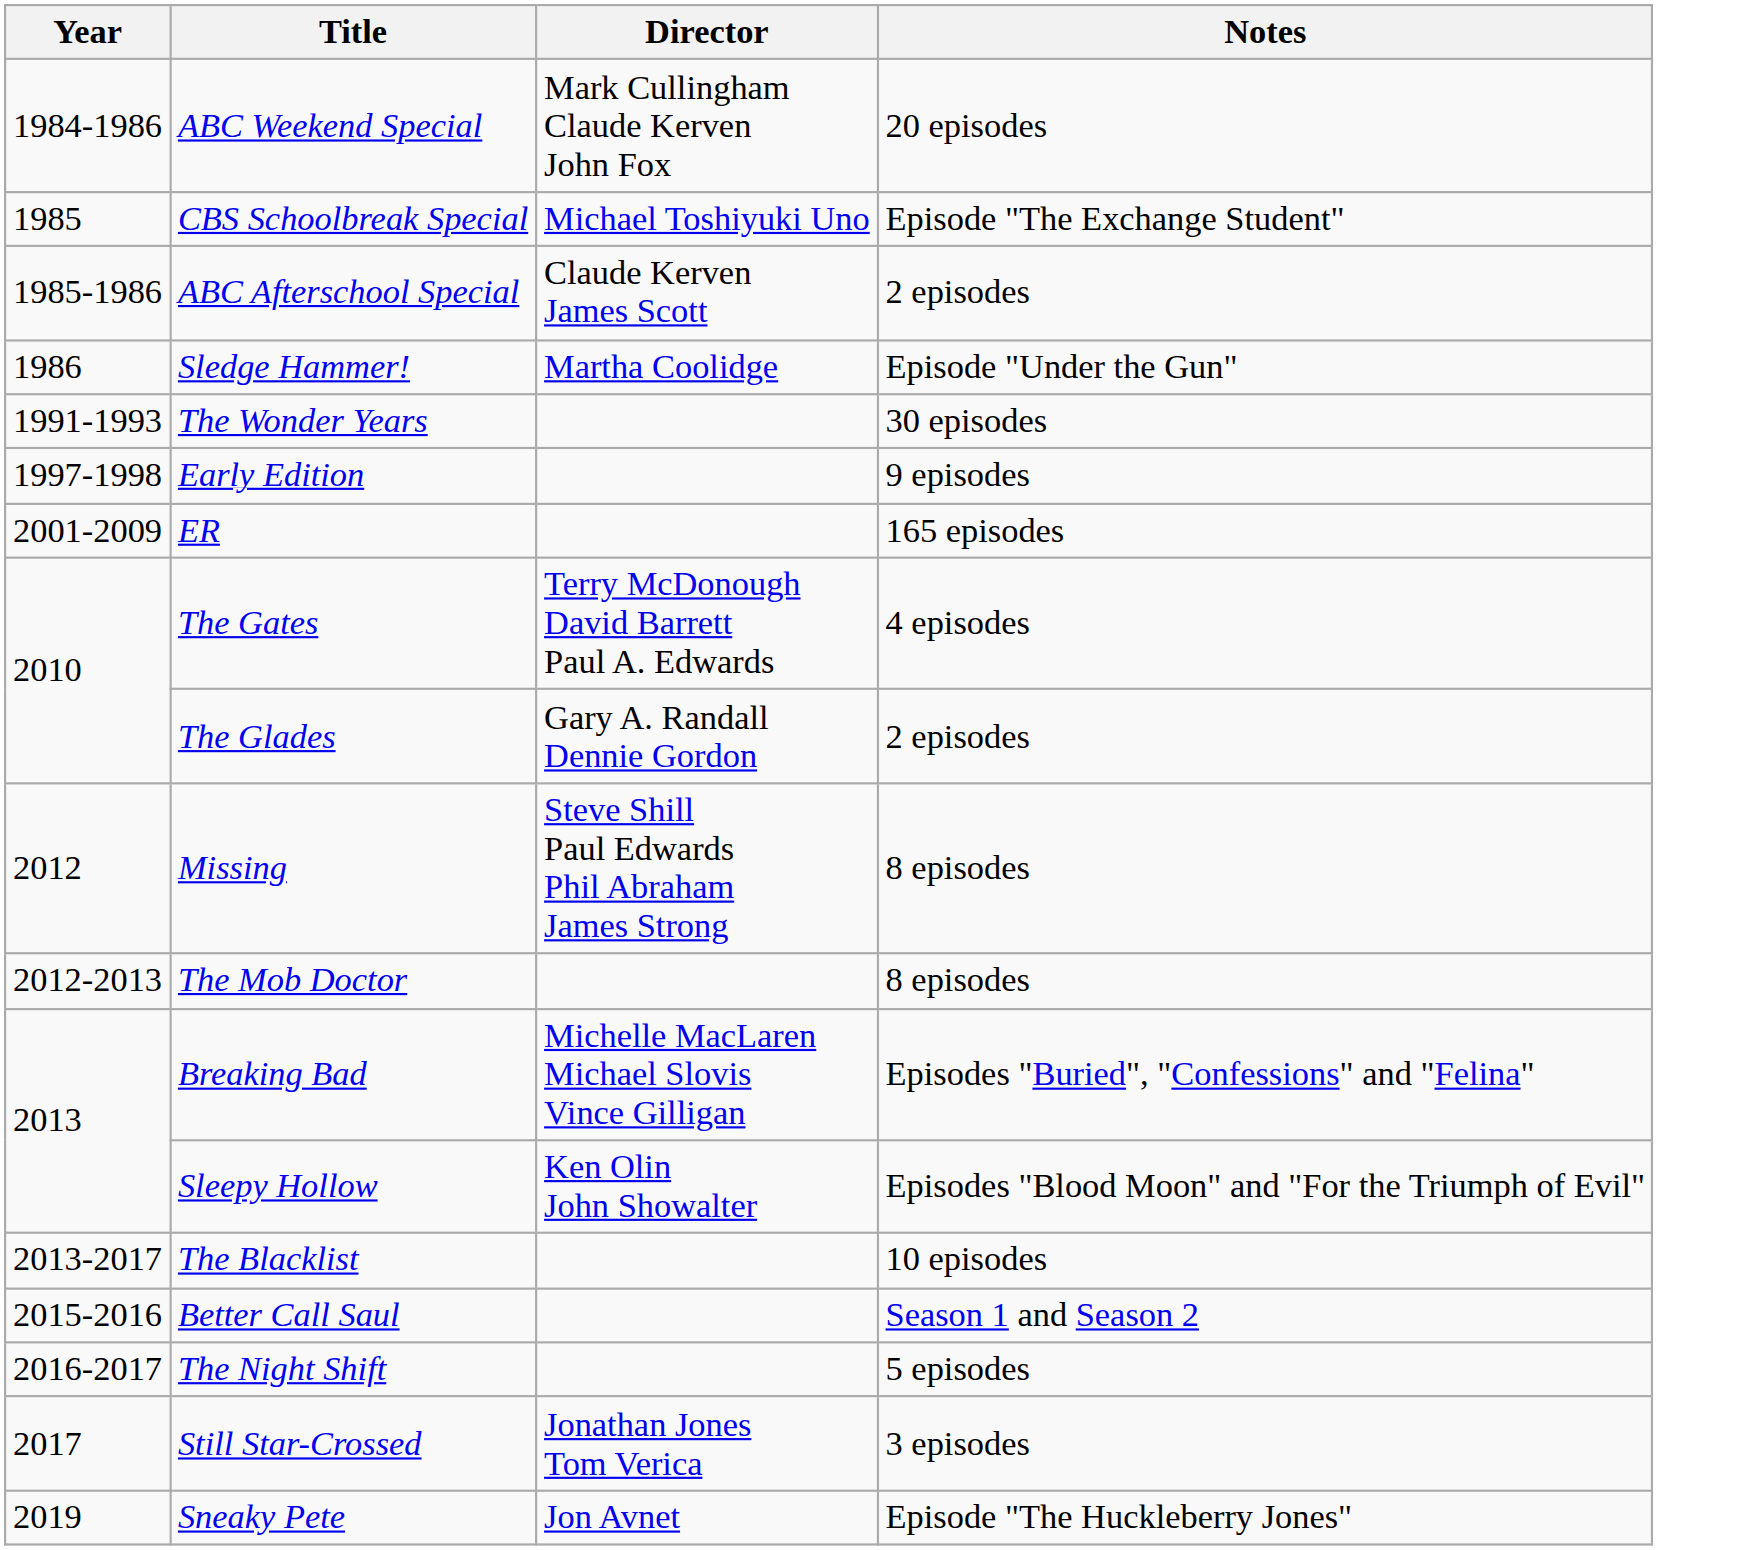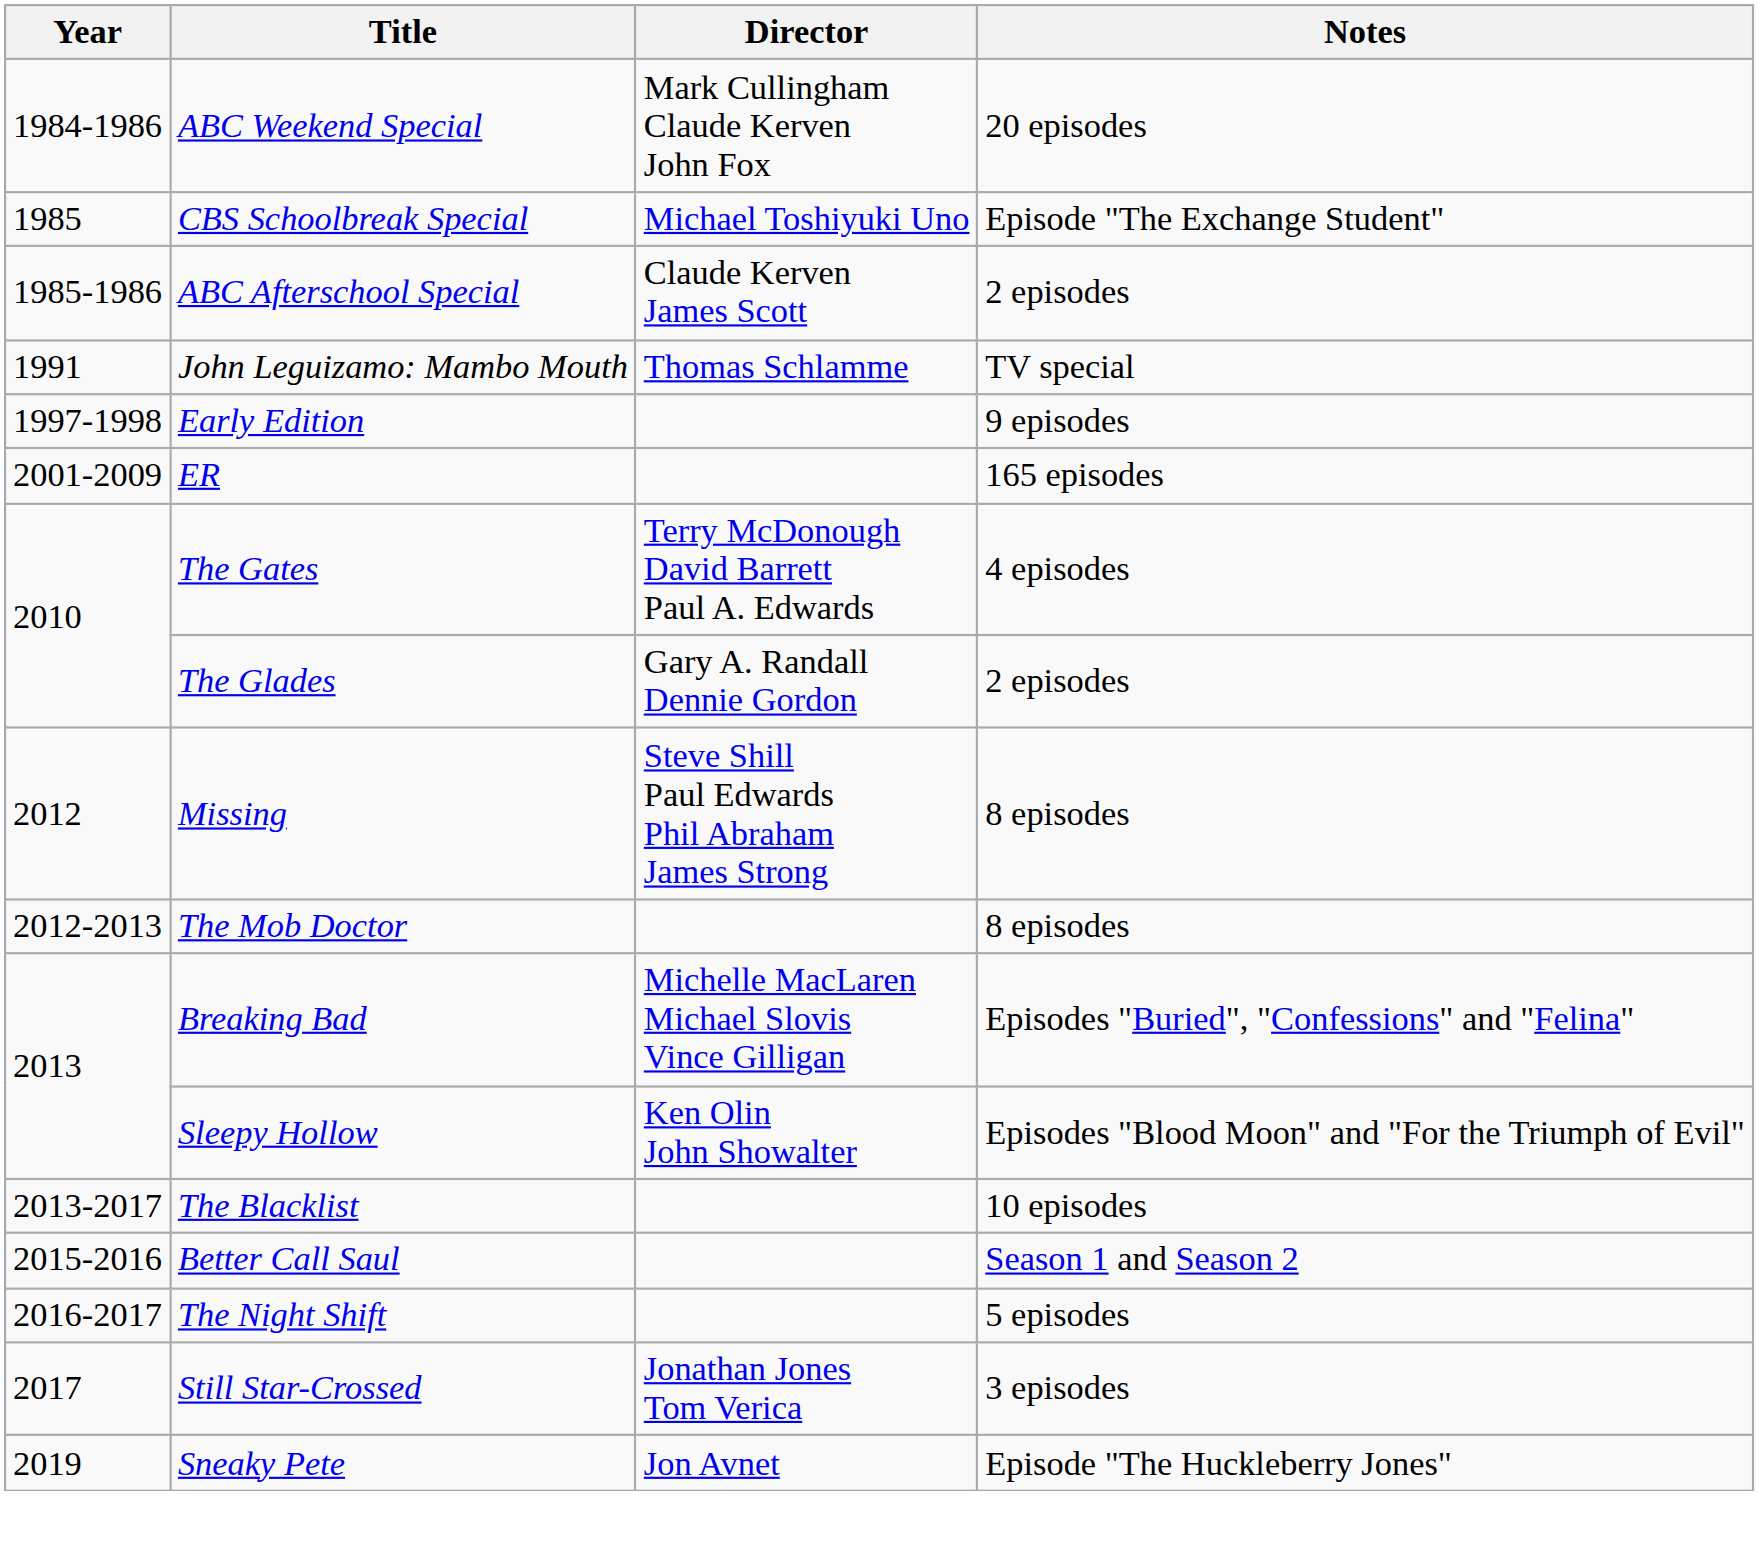- row: 1986 | Sledge Hammer! | Martha Coolidge | Episode "Under the Gun"
- row: 1991-1993 | The Wonder Years | 30 episodes
+ row: 1991 | John Leguizamo: Mambo Mouth | Thomas Schlamme | TV special
